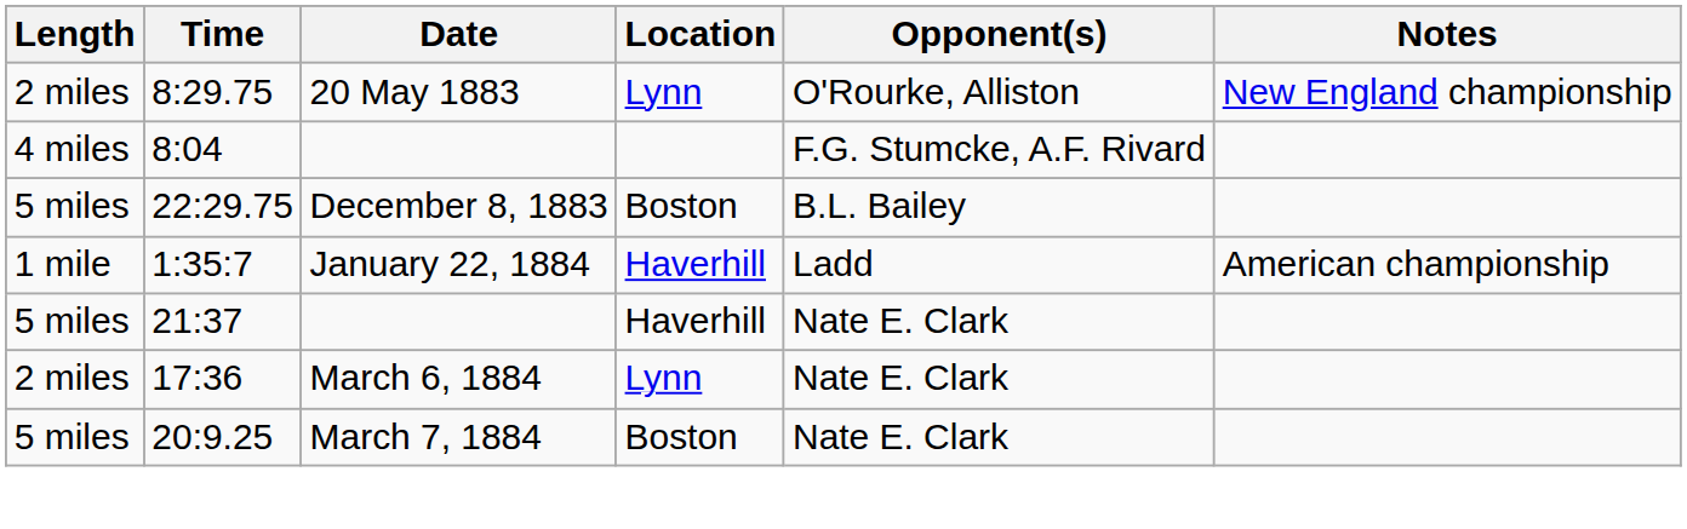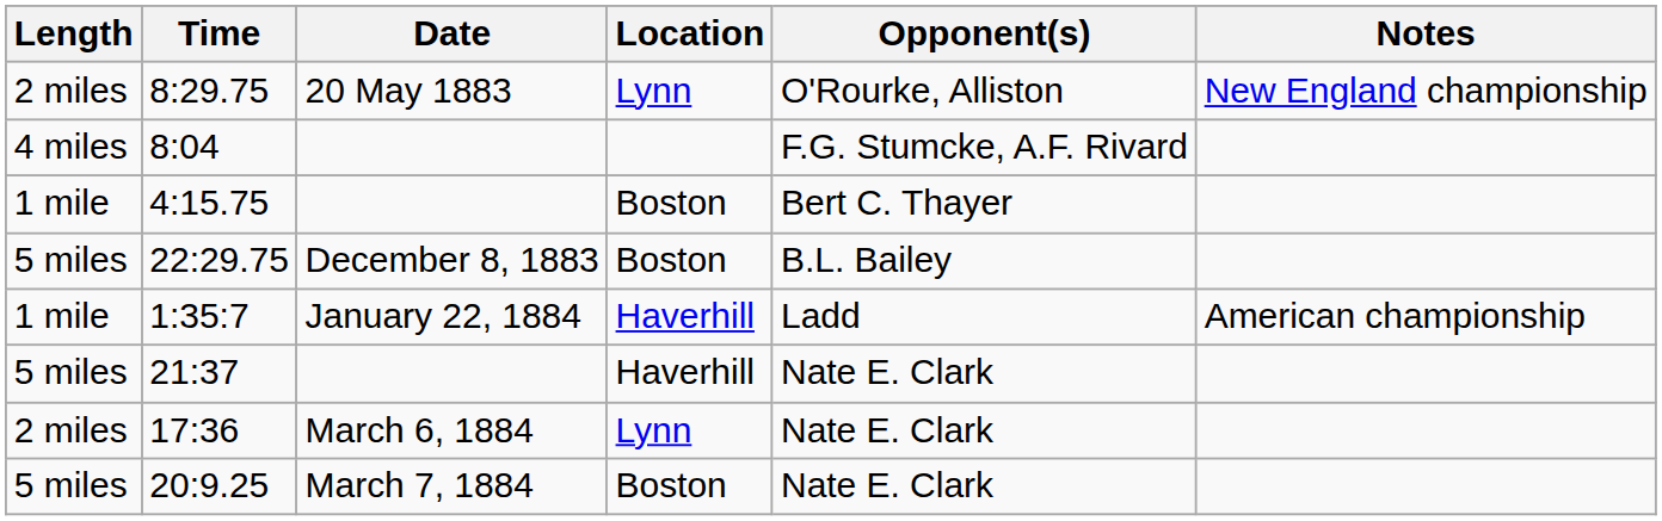+ row: 1 mile | 4:15.75 | Boston | Bert C. Thayer
